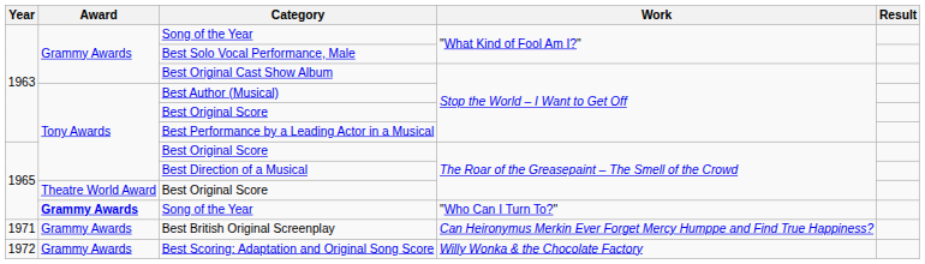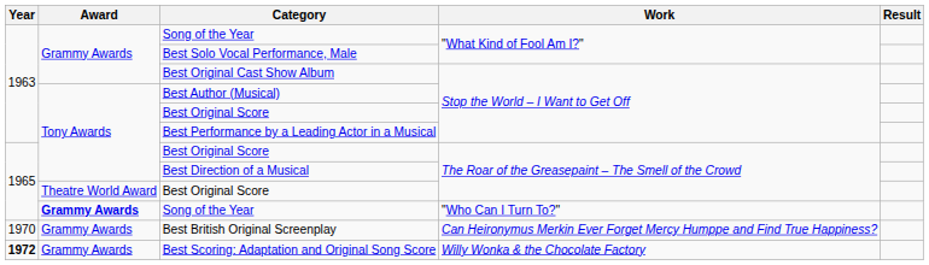Best British Original Screenplay | Year: 1971 -> 1970
Best Scoring: Adaptation and Original Song Score | Year: normal -> bold
